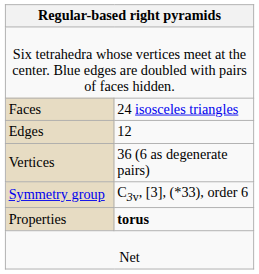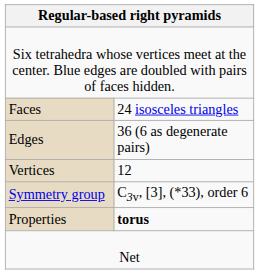Edges | column 2: 12 -> 36 (6 as degenerate pairs)
Vertices | column 2: 36 (6 as degenerate pairs) -> 12
